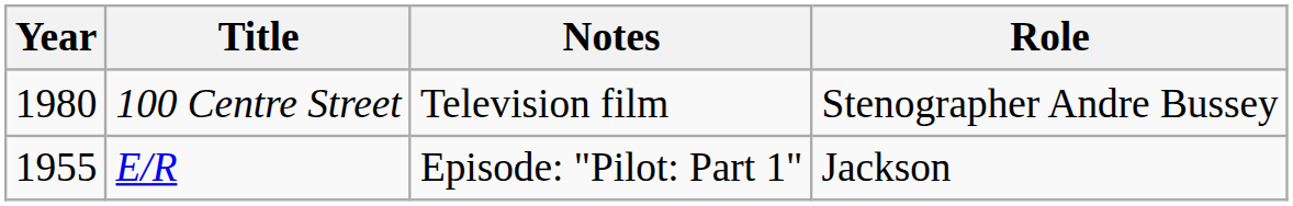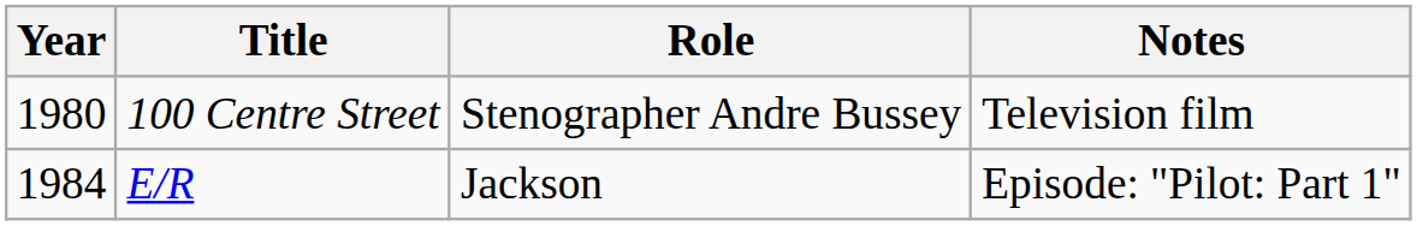columns swapped: Role <-> Notes
E/R | Year: 1955 -> 1984
